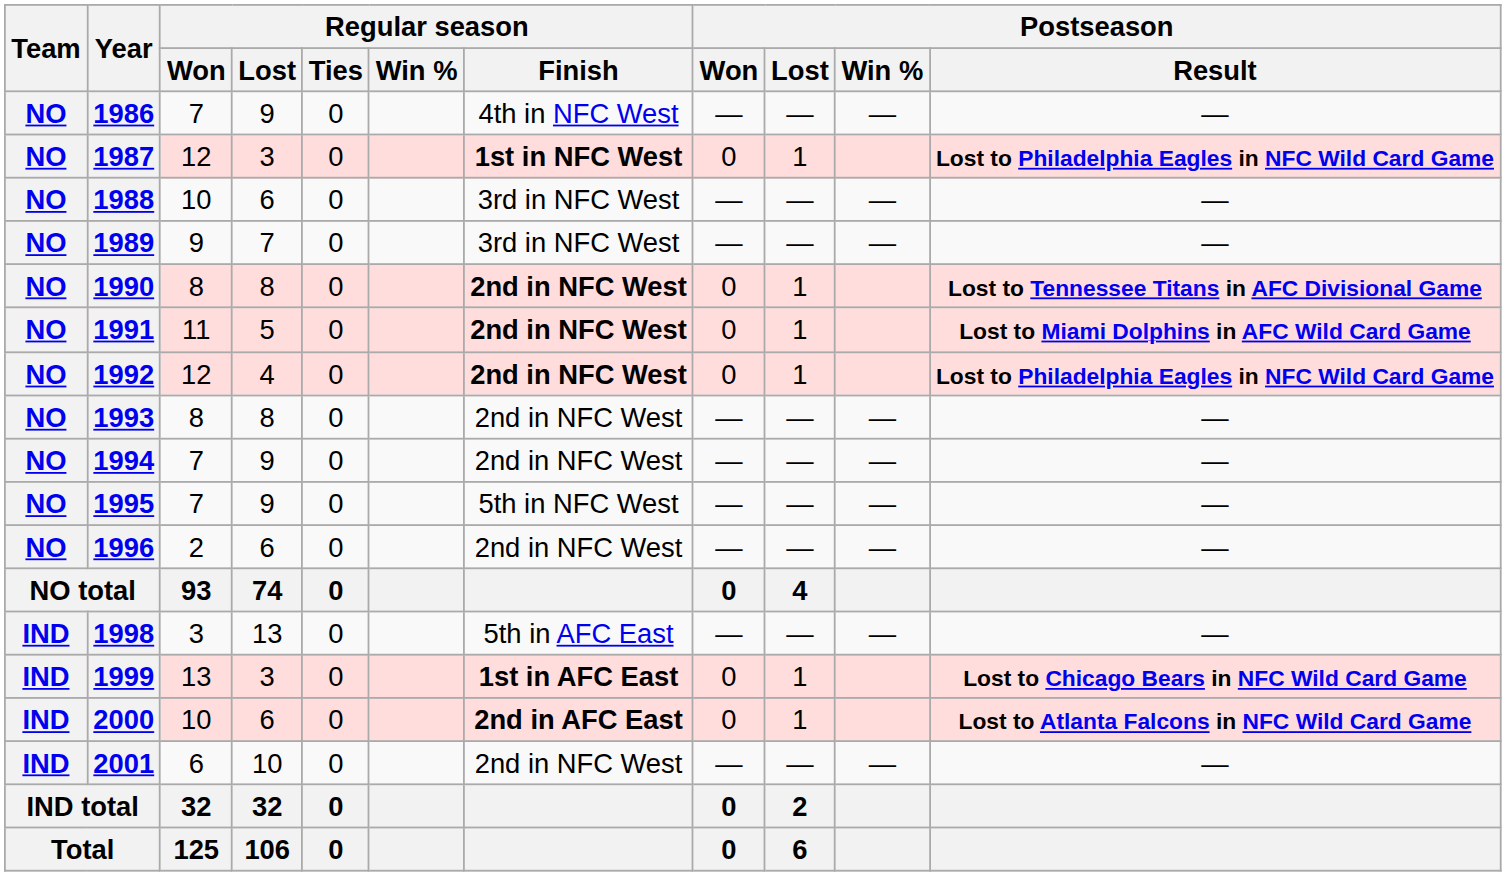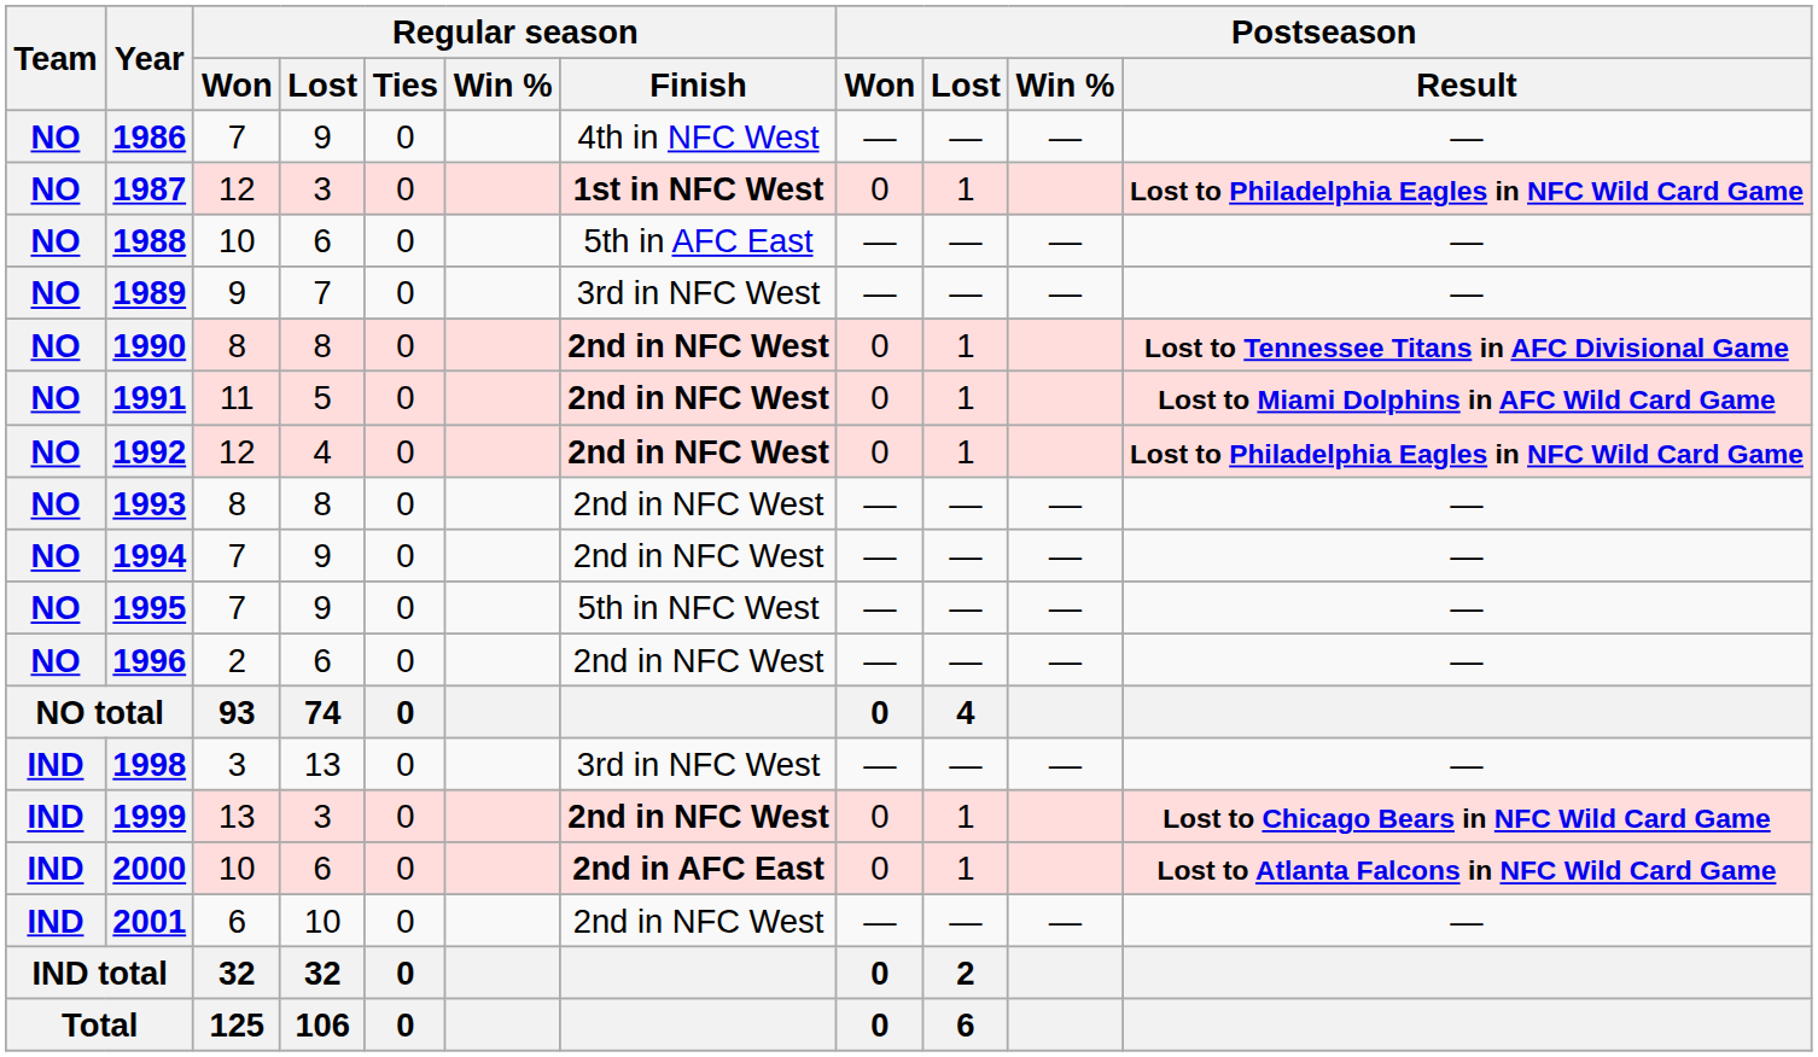1988 | Regular season / Finish: 3rd in NFC West -> 5th in AFC East
1998 | Regular season / Finish: 5th in AFC East -> 3rd in NFC West
1999 | Regular season / Finish: 1st in AFC East -> 2nd in NFC West
